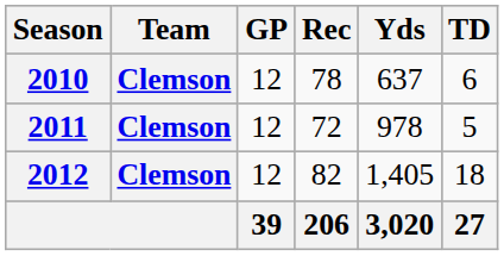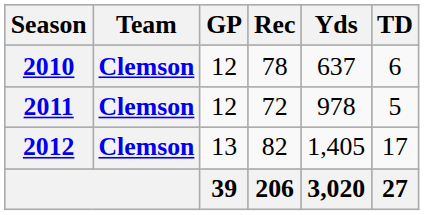2012 | GP: 12 -> 13
2012 | TD: 18 -> 17
